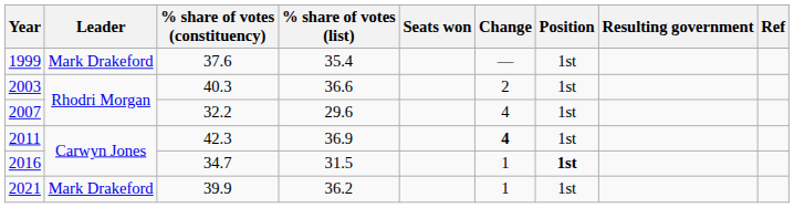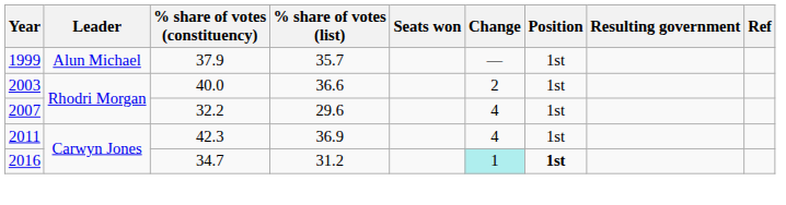1999 | Leader: Mark Drakeford -> Alun Michael
1999 | % share of votes (constituency): 37.6 -> 37.9
1999 | % share of votes (list): 35.4 -> 35.7
2003 | % share of votes (constituency): 40.3 -> 40.0
2011 | Change: bold -> normal
2016 | % share of votes (list): 31.5 -> 31.2
2016 | Change: no background -> paleturquoise background
- row: 2021 | Mark Drakeford | 39.9 | 36.2 | 1 | 1st
